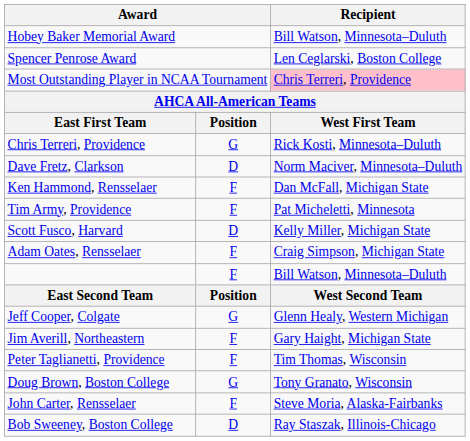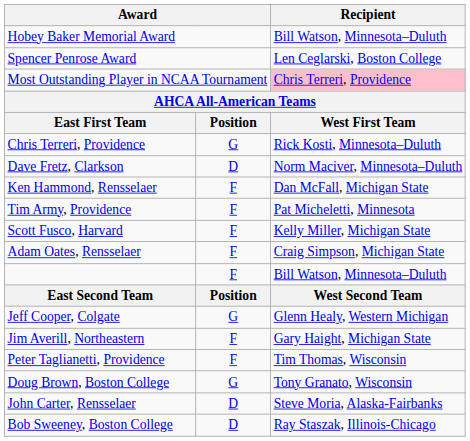Scott Fusco, Harvard | column 2: D -> F
John Carter, Rensselaer | column 2: F -> D
